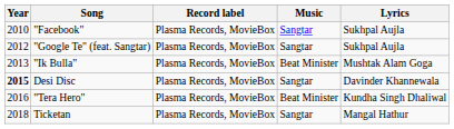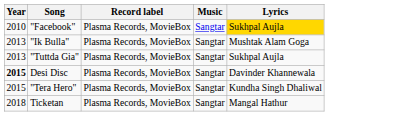"Facebook" | Lyrics: no background -> gold background
- row: 2012 | "Google Te" (feat. Sangtar) | Plasma Records, MovieBox | Sangtar | Sukhpal Aujla
"Ik Bulla" | Music: Beat Minister -> Sangtar
+ row: 2013 | "Tuttda Gia" | Plasma Records, MovieBox | Sangtar | Sukhpal Aujla
"Tera Hero" | Year: 2016 -> 2015
"Tera Hero" | Music: Beat Minister -> Sangtar
